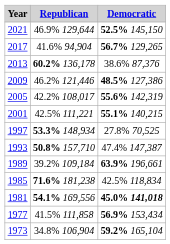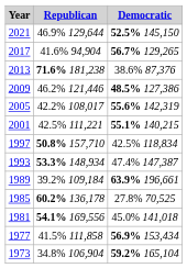2013 | Republican: 60.2% 136,178 -> 71.6% 181,238
1997 | Republican: 53.3% 148,934 -> 50.8% 157,710
1997 | Democratic: 27.8% 70,525 -> 42.5% 118,834
1993 | Republican: 50.8% 157,710 -> 53.3% 148,934
1985 | Republican: 71.6% 181,238 -> 60.2% 136,178
1985 | Democratic: 42.5% 118,834 -> 27.8% 70,525
1981 | Democratic: bold -> normal
